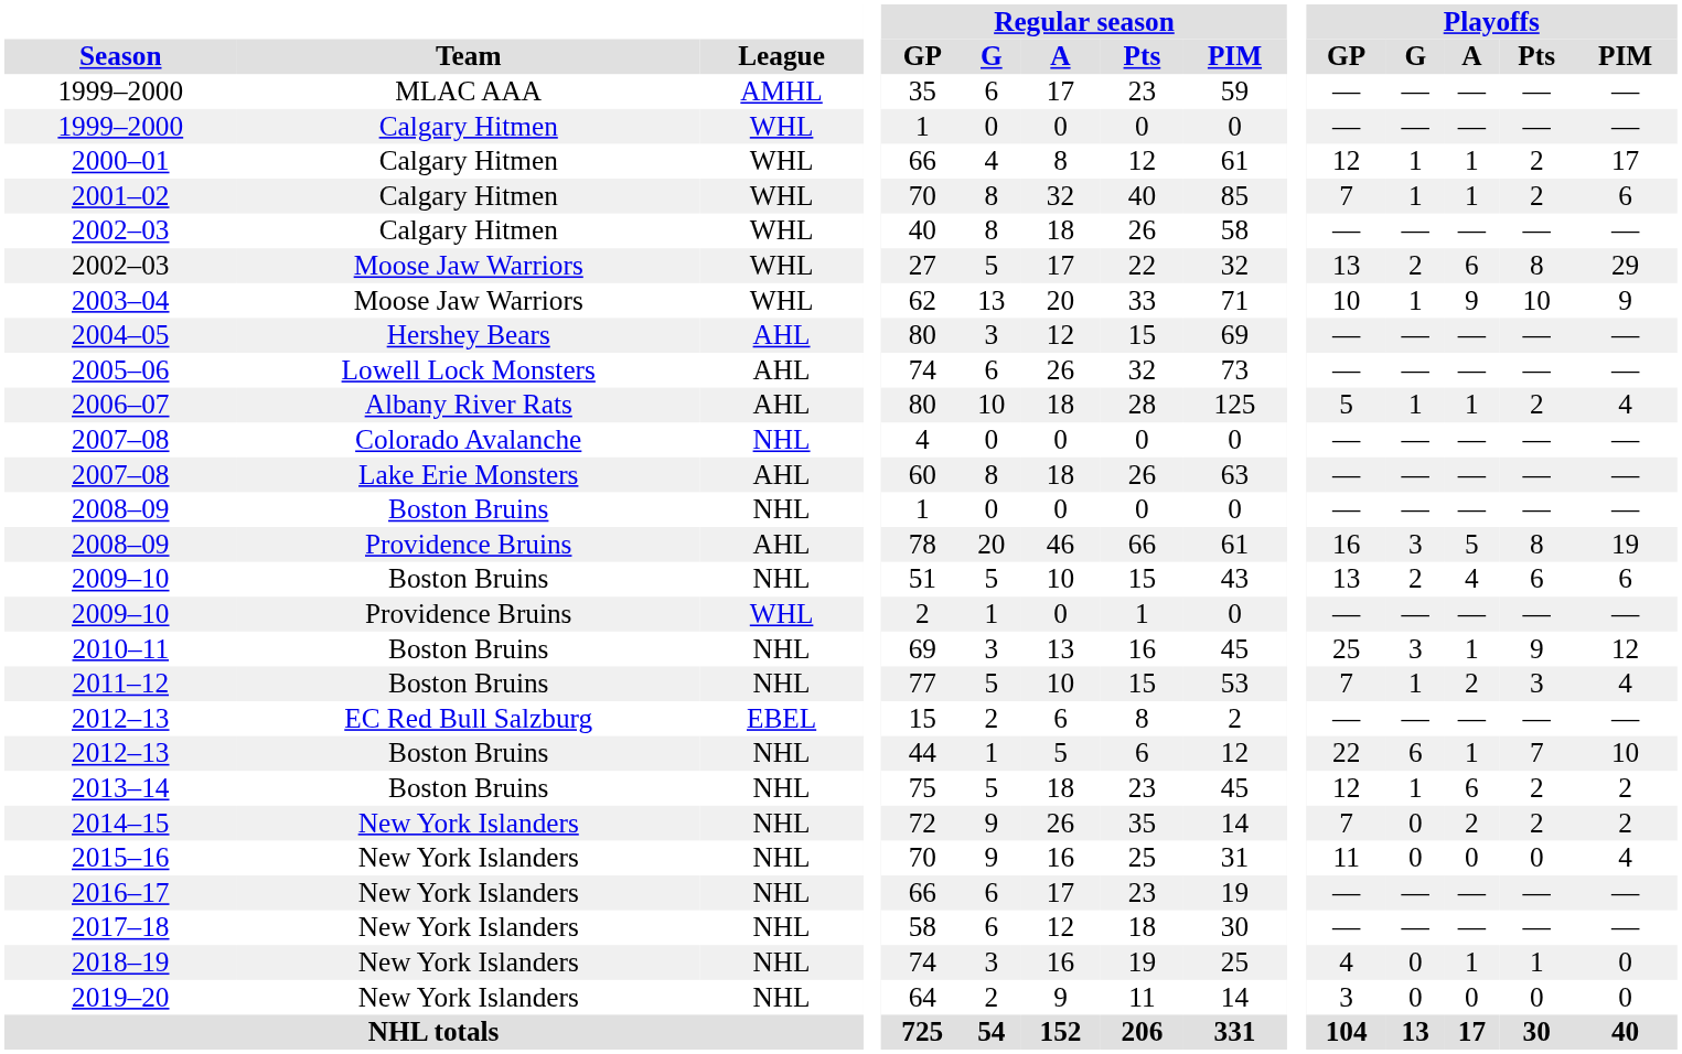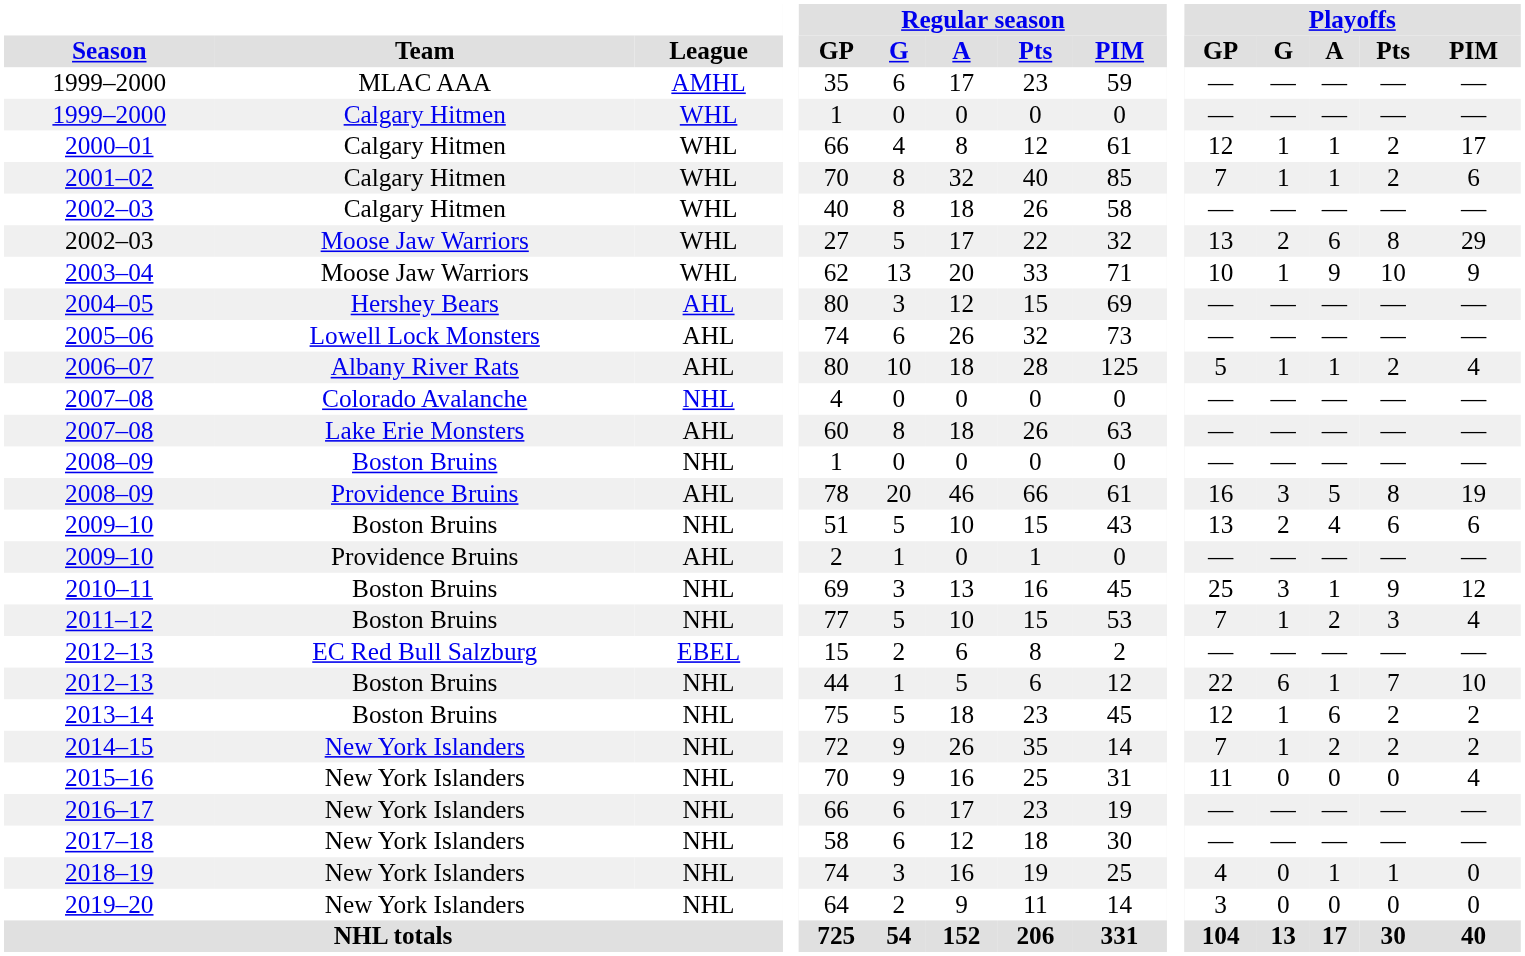2009–10 / Providence Bruins | League: WHL -> AHL
2014–15 | Playoffs / G: 0 -> 1
